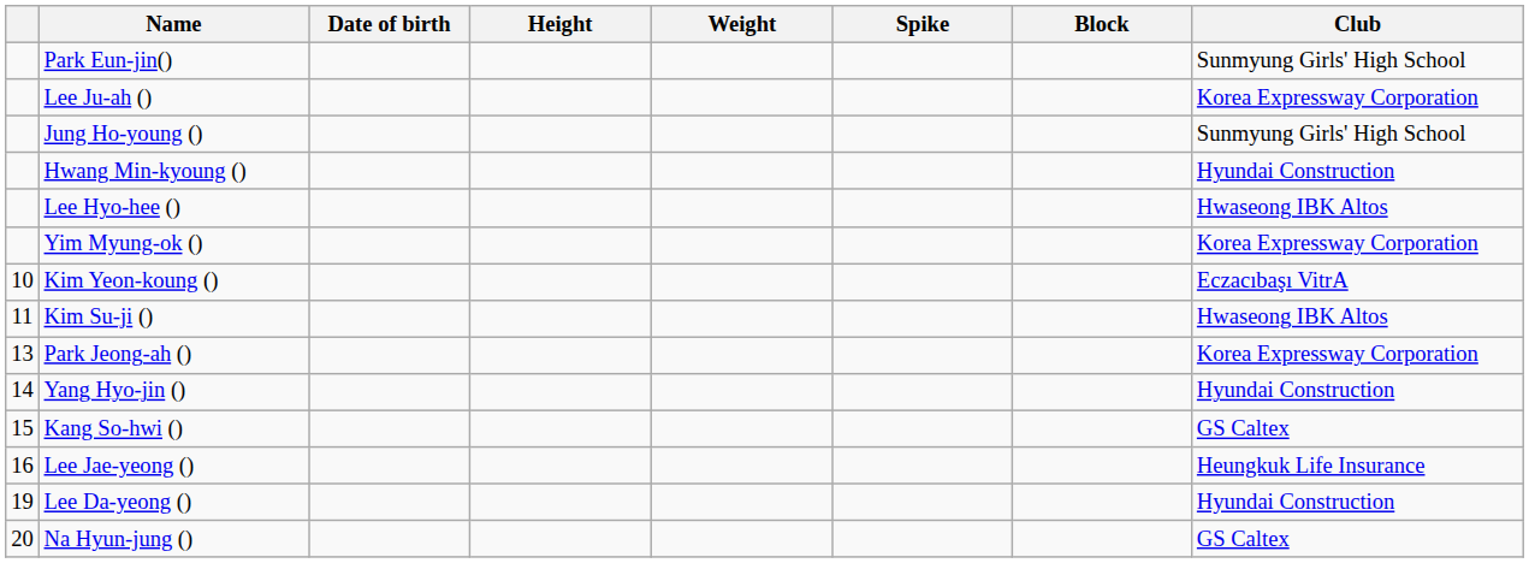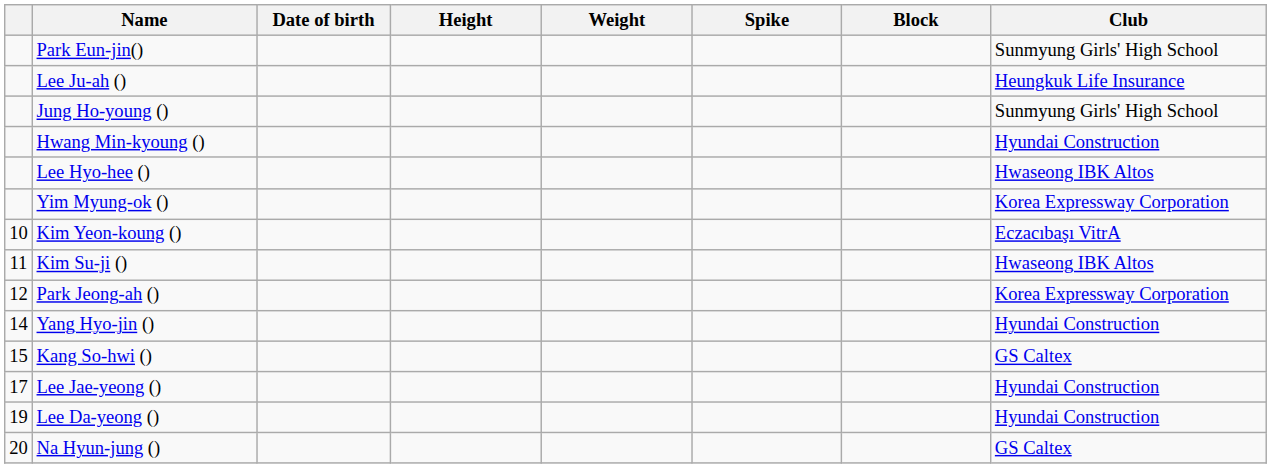Lee Ju-ah () | Club: Korea Expressway Corporation -> Heungkuk Life Insurance
Park Jeong-ah () | column 1: 13 -> 12
Lee Jae-yeong () | column 1: 16 -> 17
Lee Jae-yeong () | Club: Heungkuk Life Insurance -> Hyundai Construction
